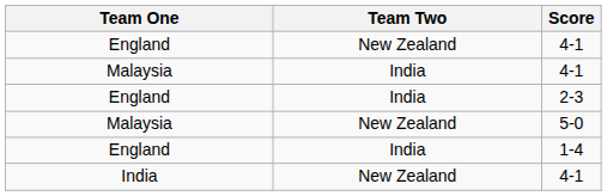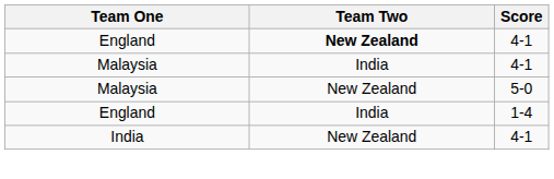England / 4-1 | Team Two: normal -> bold
- row: England | India | 2-3
